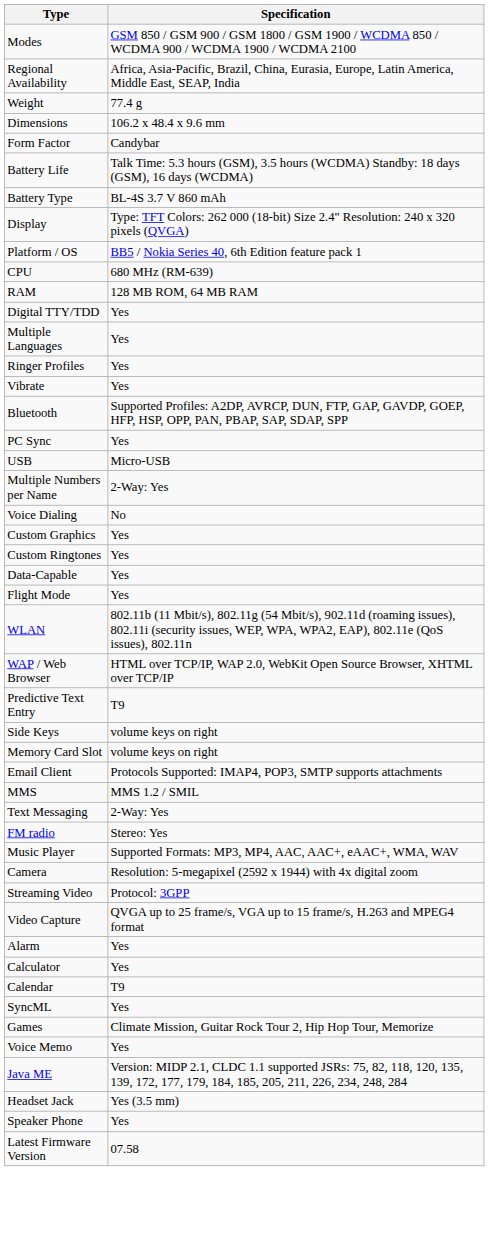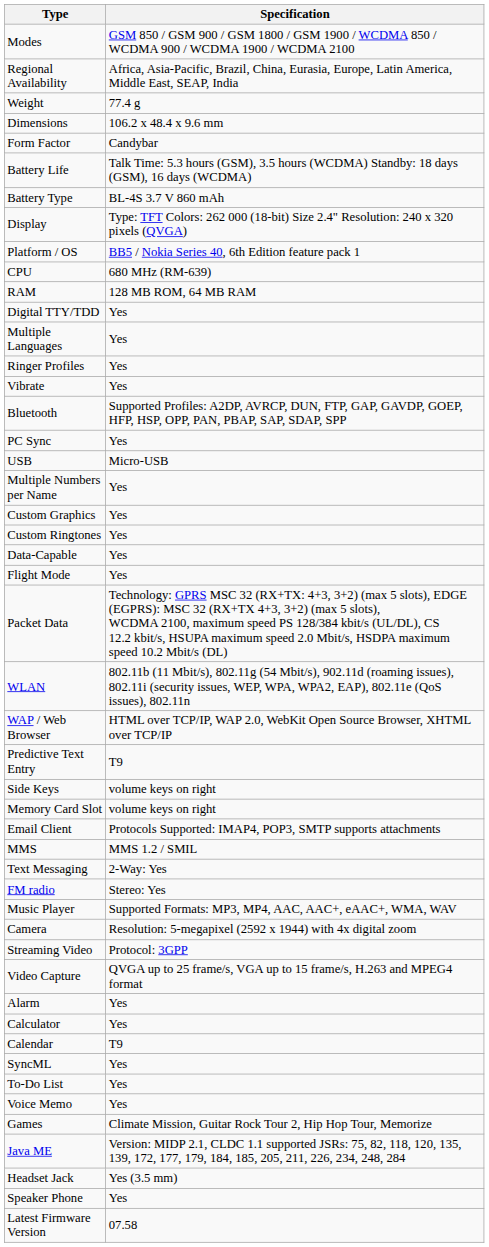Multiple Numbers per Name | Specification: 2-Way: Yes -> Yes
- row: Voice Dialing | No
+ row: Packet Data | Technology: GPRS MSC 32 (RX+TX: 4+3, 3+2) (max 5 slots), EDGE (EGPRS): MSC 32 (RX+TX 4+3, 3+2) (max 5 slots), WCDMA 2100, maximum speed PS 128/384 kbit/s (UL/DL), CS 12.2 kbit/s, HSUPA maximum speed 2.0 Mbit/s, HSDPA maximum speed 10.2 Mbit/s (DL)
+ row: To-Do List | Yes
rows swapped: Voice Memo <-> Games
